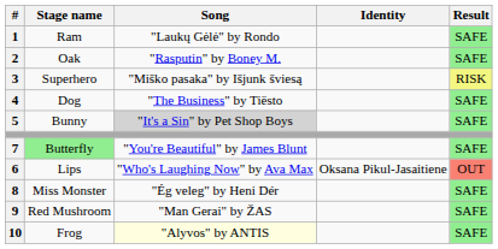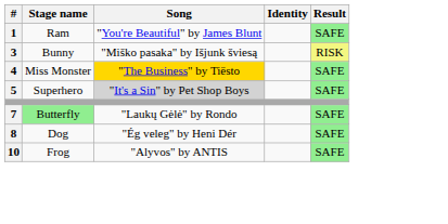1 | Song: "Laukų Gėlė" by Rondo -> "You're Beautiful" by James Blunt
- row: 2 | Oak | "Rasputin" by Boney M. | SAFE
3 | Stage name: Superhero -> Bunny
4 | Stage name: Dog -> Miss Monster
4 | Song: no background -> gold background
5 | Stage name: Bunny -> Superhero
7 | Song: "You're Beautiful" by James Blunt -> "Laukų Gėlė" by Rondo
- row: 6 | Lips | "Who's Laughing Now" by Ava Max | Oksana Pikul-Jasaitiene | OUT
8 | Stage name: Miss Monster -> Dog
- row: 9 | Red Mushroom | "Man Gerai" by ŽAS | SAFE
10 | Song: lightyellow background -> no background
